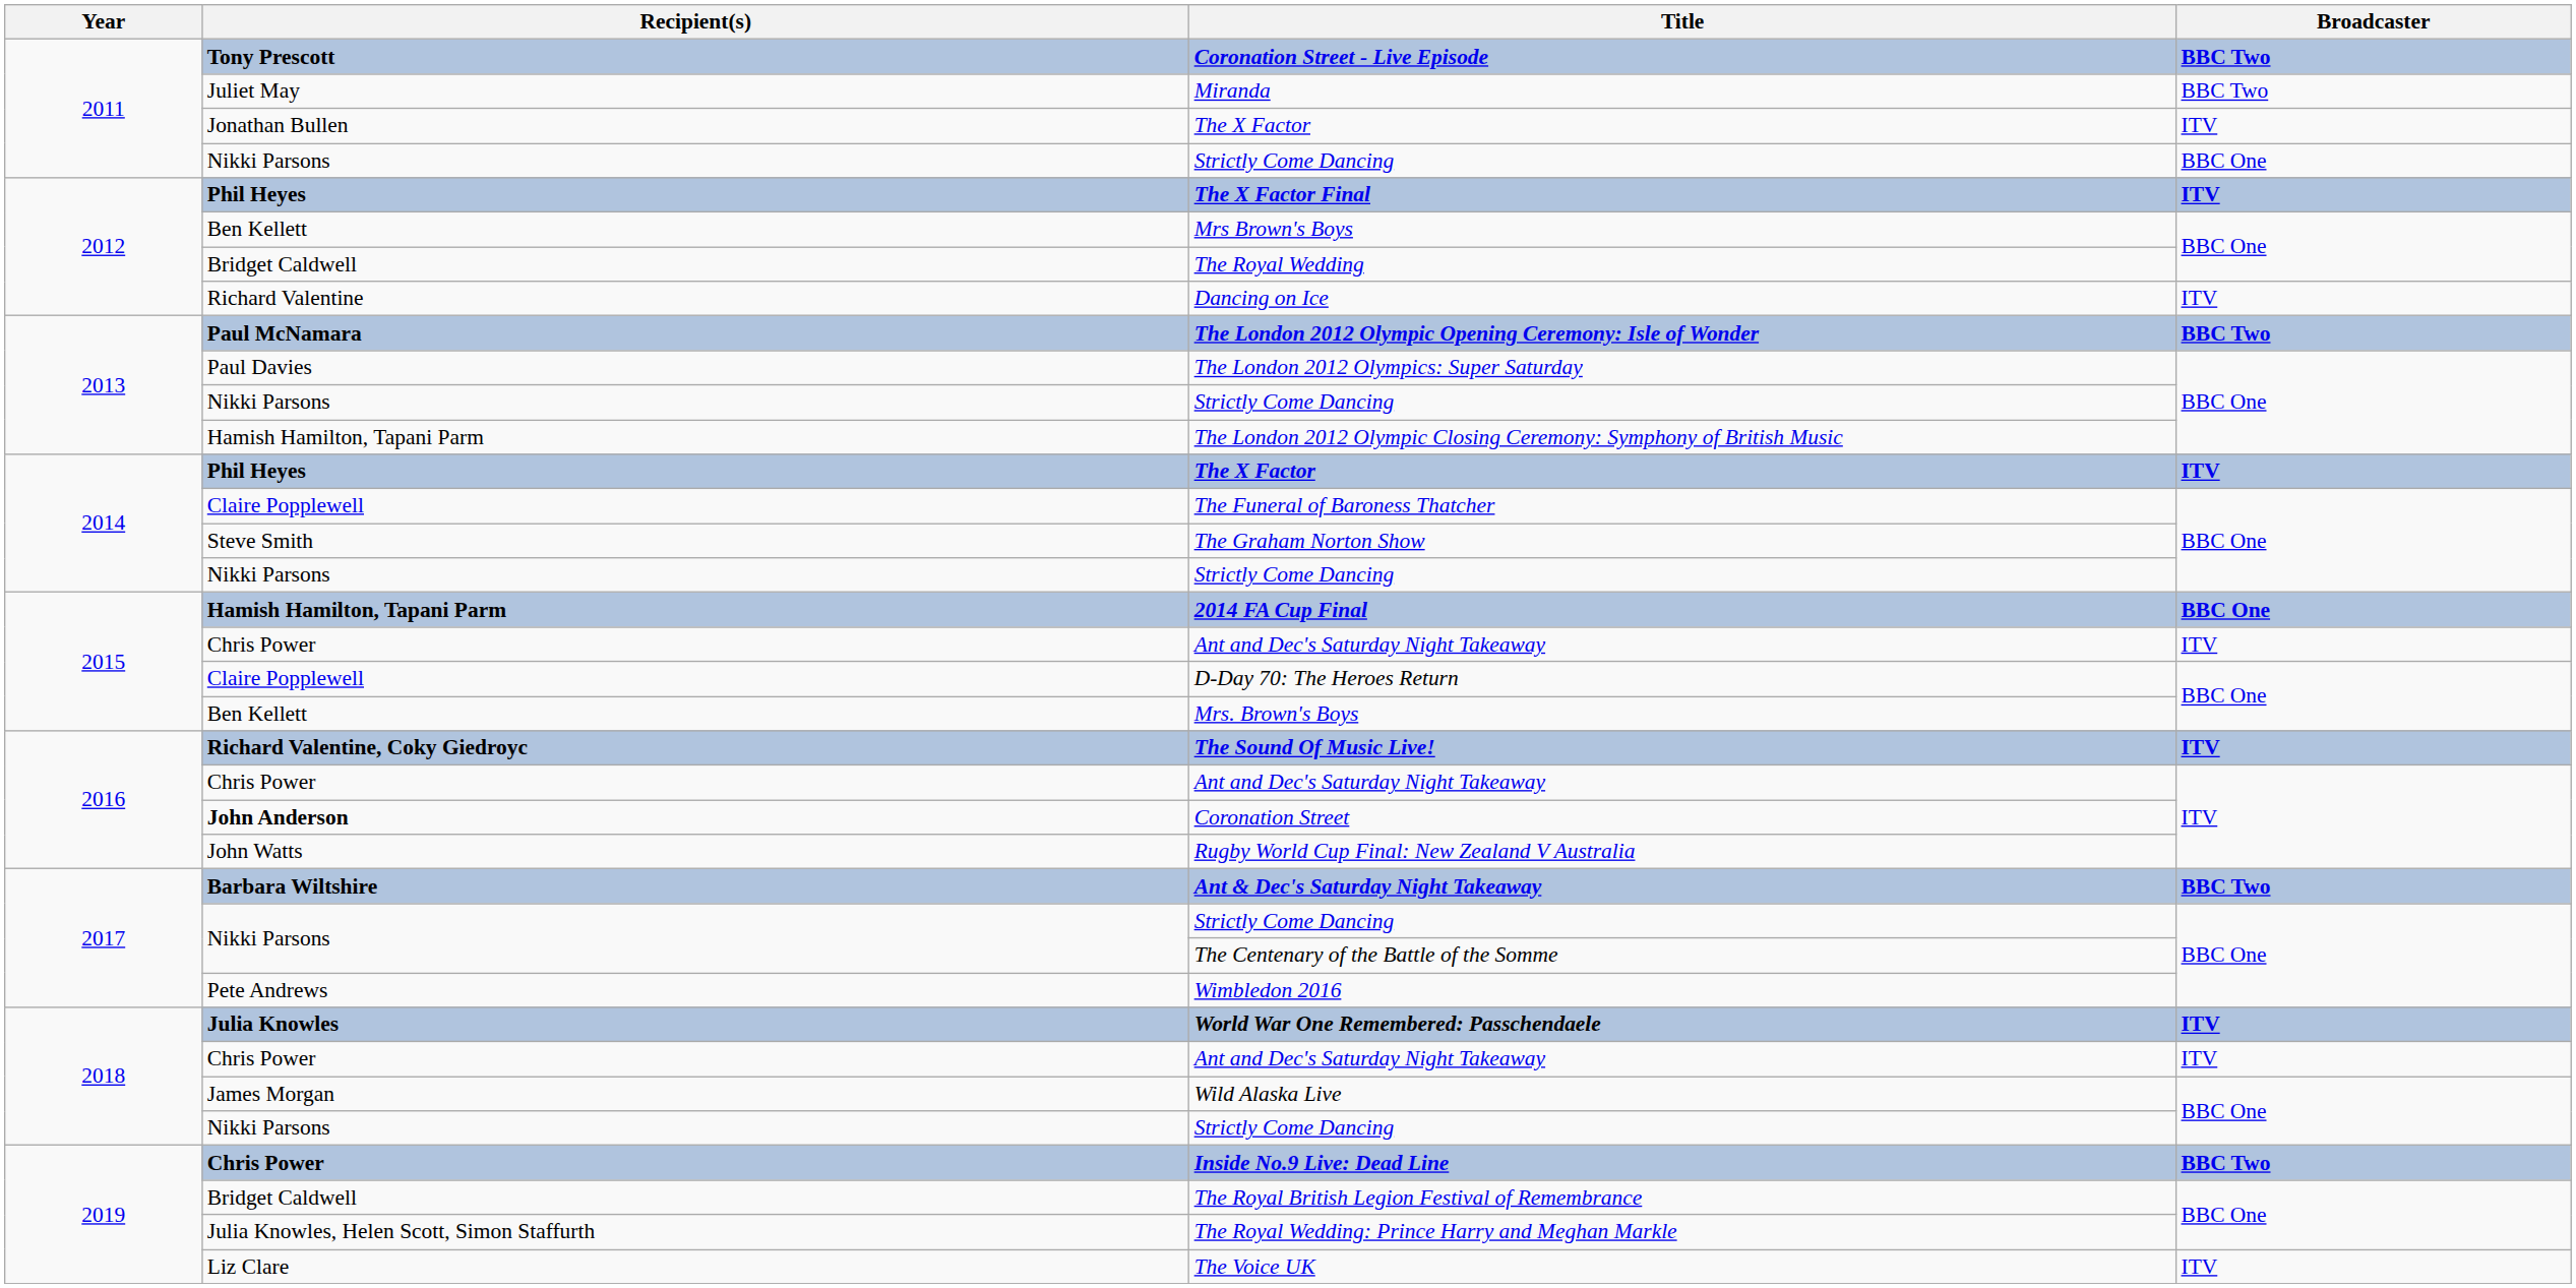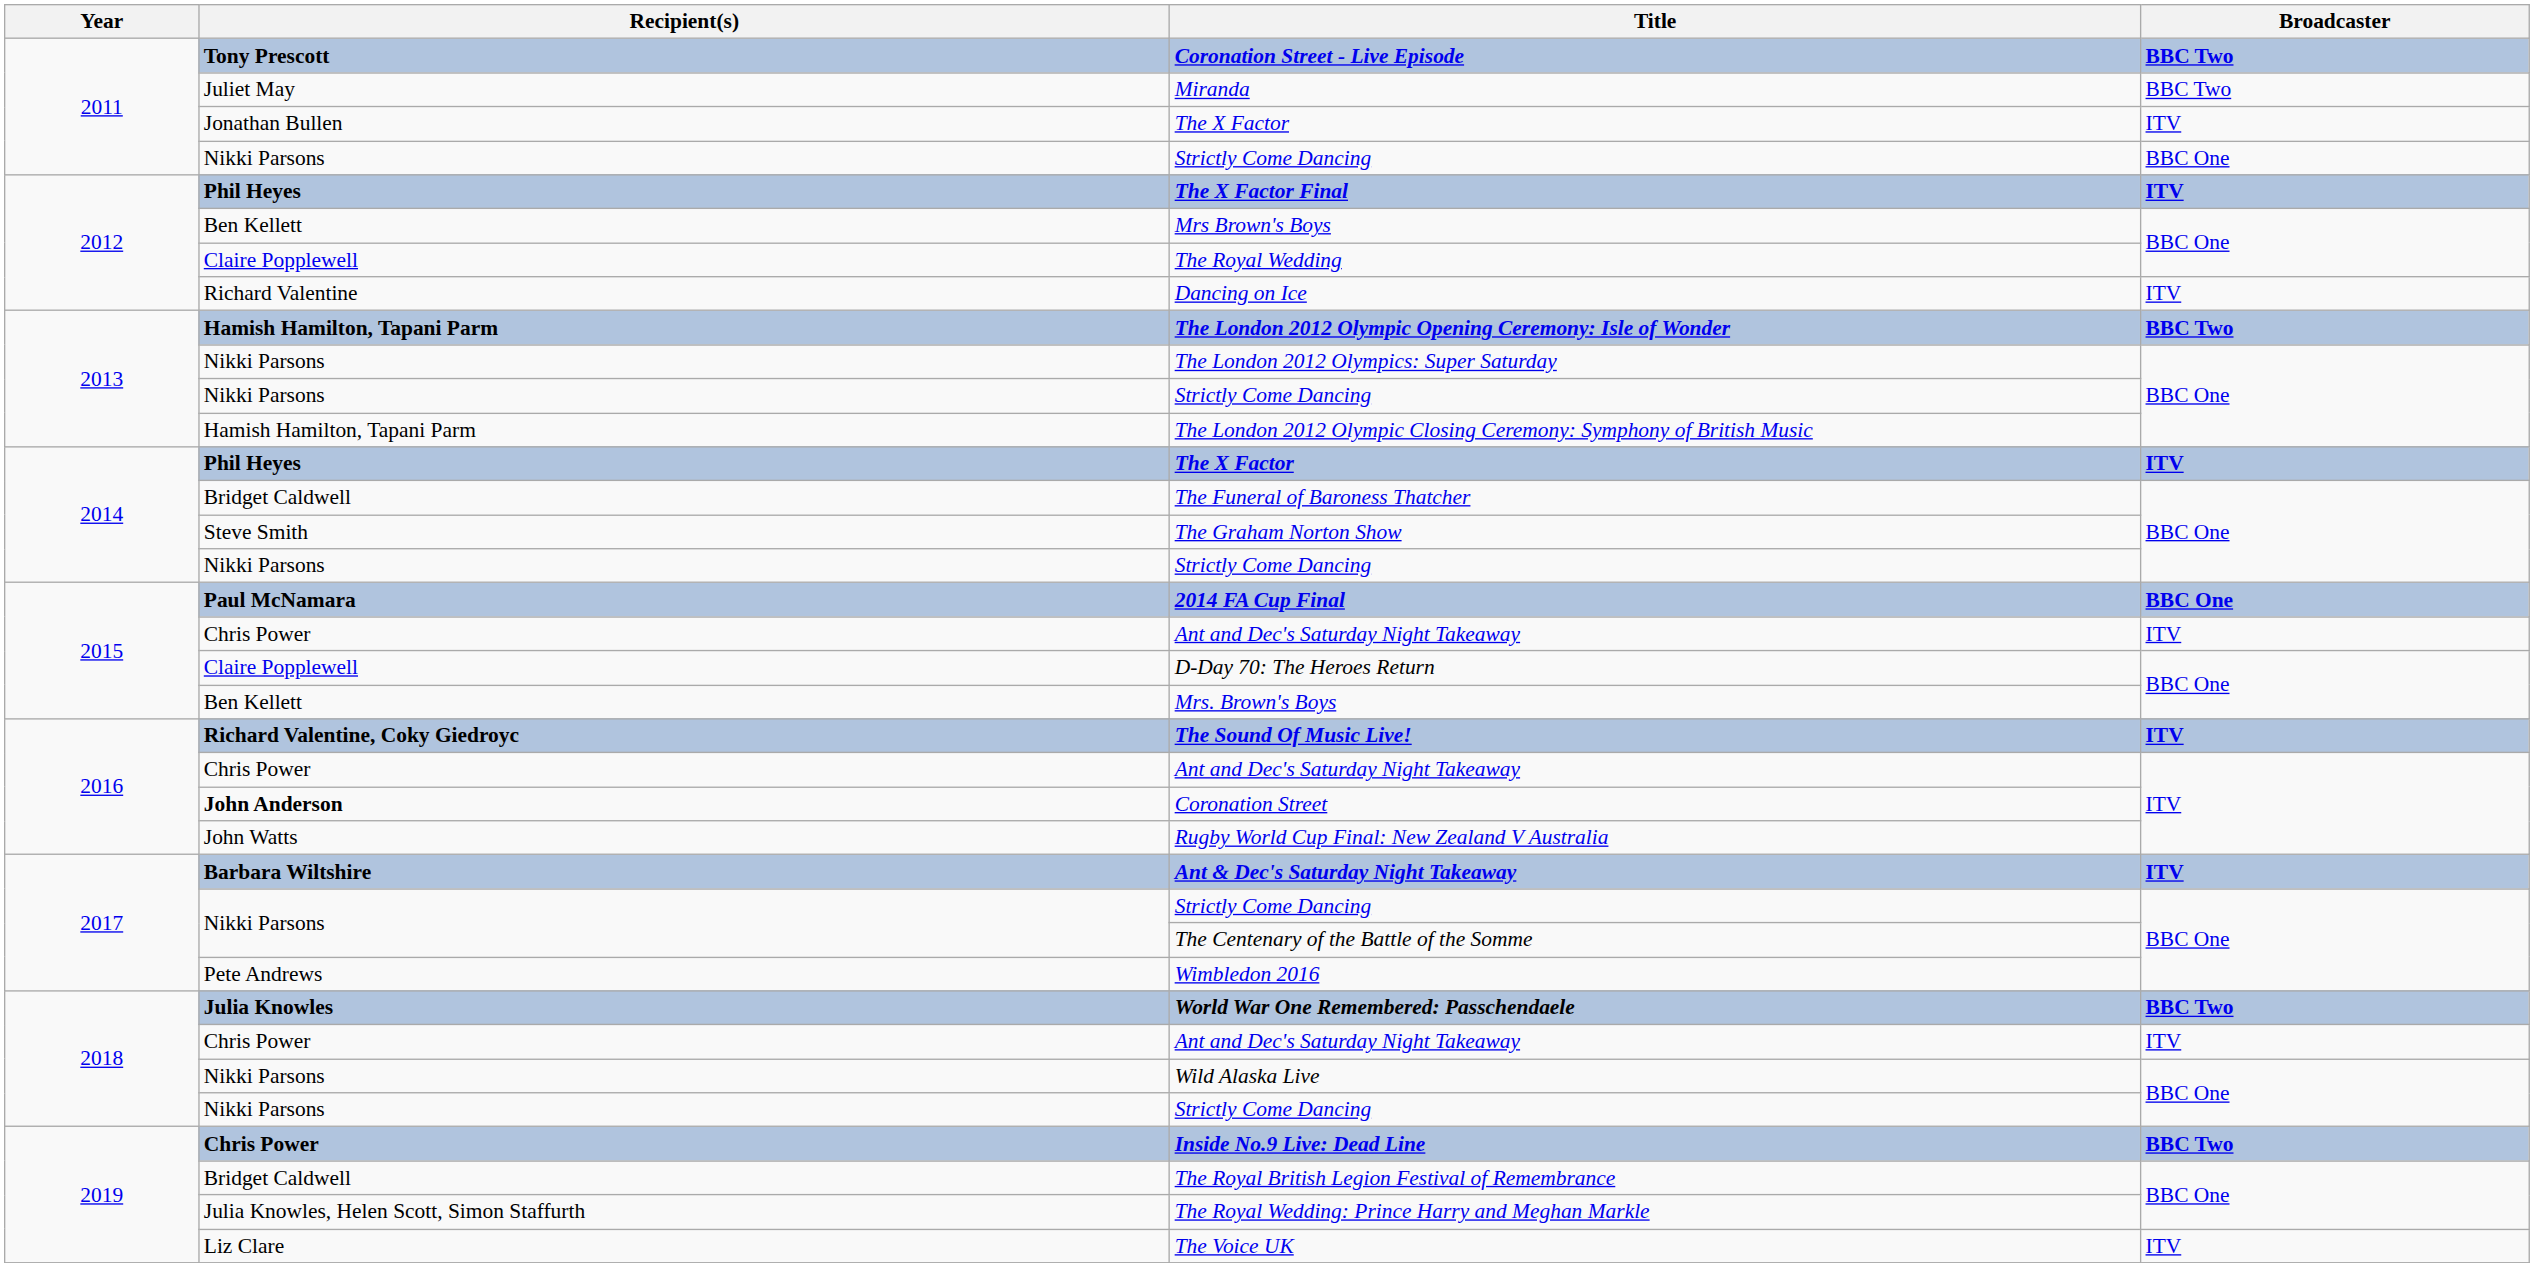The Royal Wedding | Recipient(s): Bridget Caldwell -> Claire Popplewell
The London 2012 Olympic Opening Ceremony: Isle of Wonder | Recipient(s): Paul McNamara -> Hamish Hamilton, Tapani Parm
The London 2012 Olympics: Super Saturday | Recipient(s): Paul Davies -> Nikki Parsons
The Funeral of Baroness Thatcher | Recipient(s): Claire Popplewell -> Bridget Caldwell
2014 FA Cup Final | Recipient(s): Hamish Hamilton, Tapani Parm -> Paul McNamara
Ant & Dec's Saturday Night Takeaway | Broadcaster: BBC Two -> ITV
World War One Remembered: Passchendaele | Broadcaster: ITV -> BBC Two
Wild Alaska Live | Recipient(s): James Morgan -> Nikki Parsons
